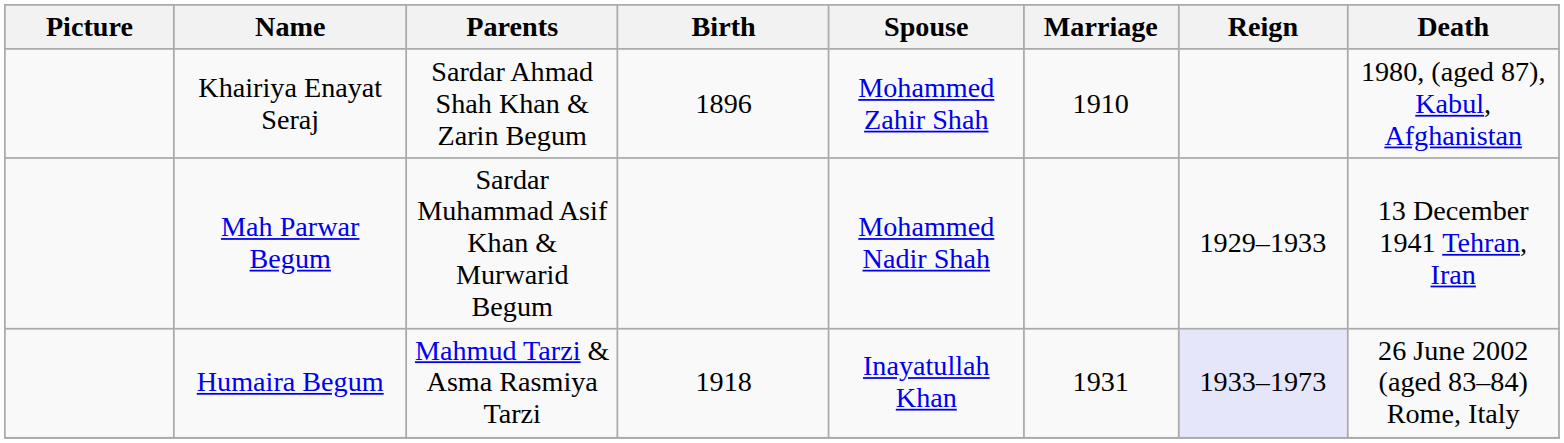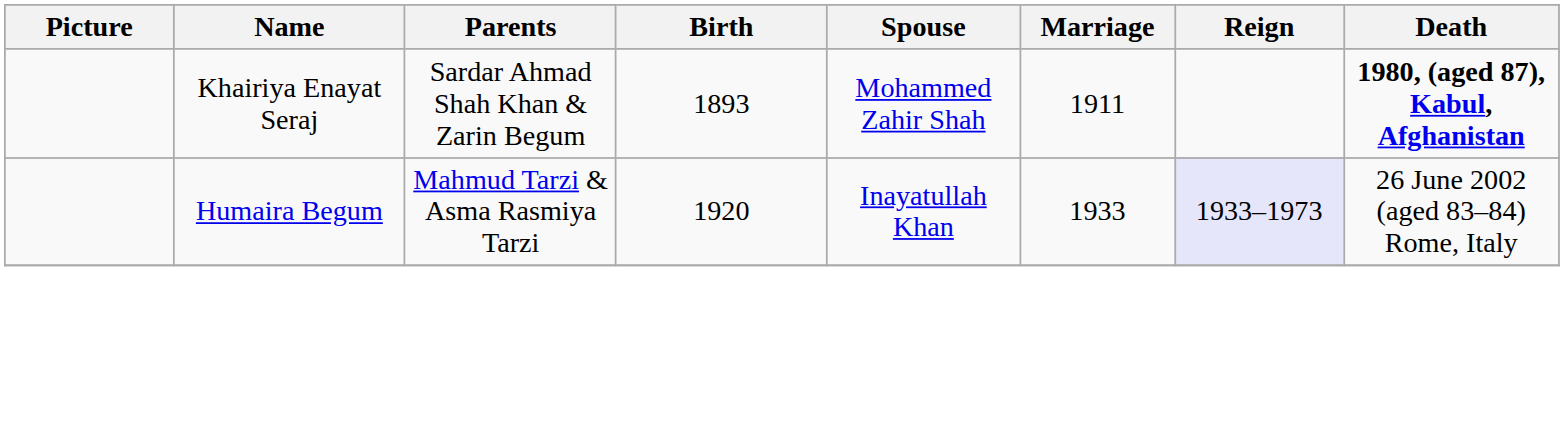Khairiya Enayat Seraj | Birth: 1896 -> 1893
Khairiya Enayat Seraj | Marriage: 1910 -> 1911
Khairiya Enayat Seraj | Death: normal -> bold
- row: Mah Parwar Begum | Sardar Muhammad Asif Khan & Murwarid Begum | Mohammed Nadir Shah | 1929–1933 | 13 December 1941 Tehran, Iran
Humaira Begum | Birth: 1918 -> 1920
Humaira Begum | Marriage: 1931 -> 1933
